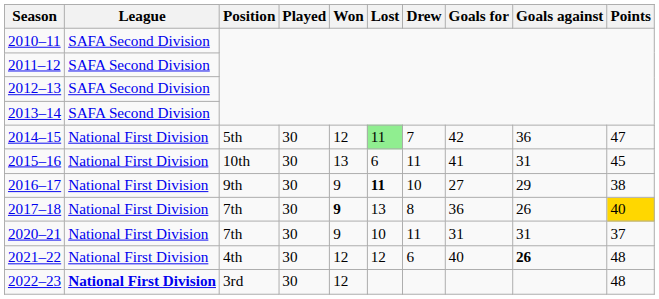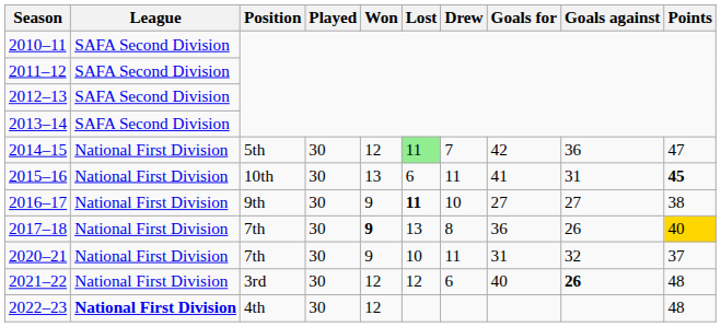2015–16 | Points: normal -> bold
2016–17 | Goals against: 29 -> 27
2020–21 | Goals against: 31 -> 32
2021–22 | Position: 4th -> 3rd
2022–23 | Position: 3rd -> 4th
